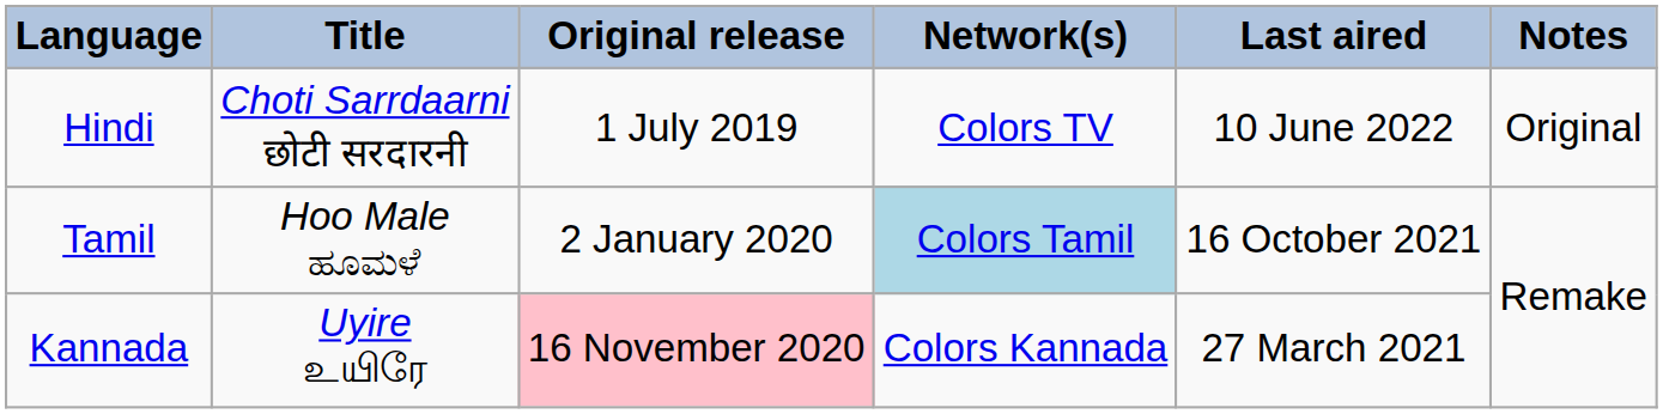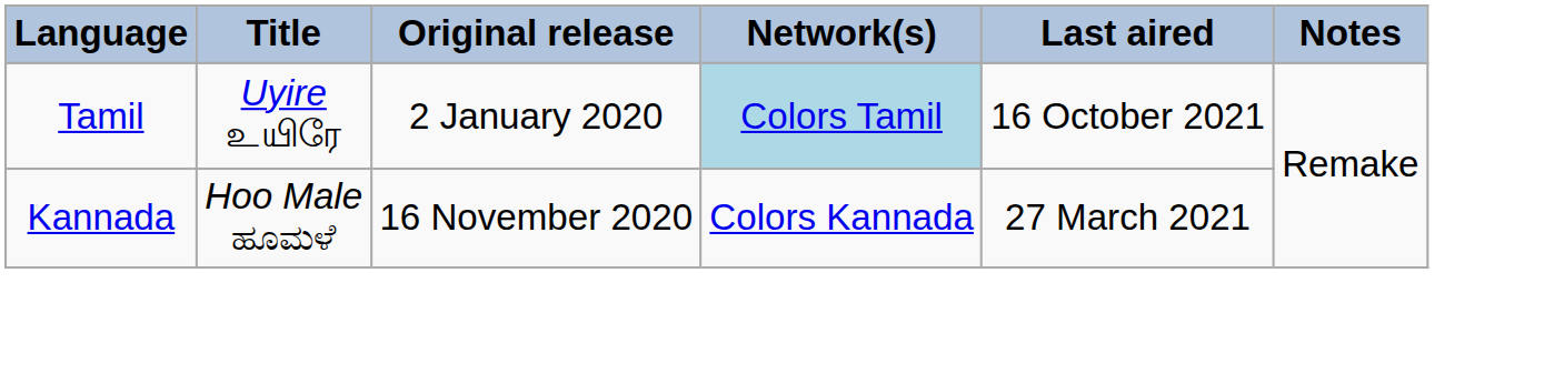- row: Hindi | Choti Sarrdaarni छोटी सरदारनी | 1 July 2019 | Colors TV | 10 June 2022 | Original
Tamil | Title: Hoo Male ಹೂಮಳೆ -> Uyire உயிரே
Kannada | Title: Uyire உயிரே -> Hoo Male ಹೂಮಳೆ
Kannada | Original release: pink background -> no background
